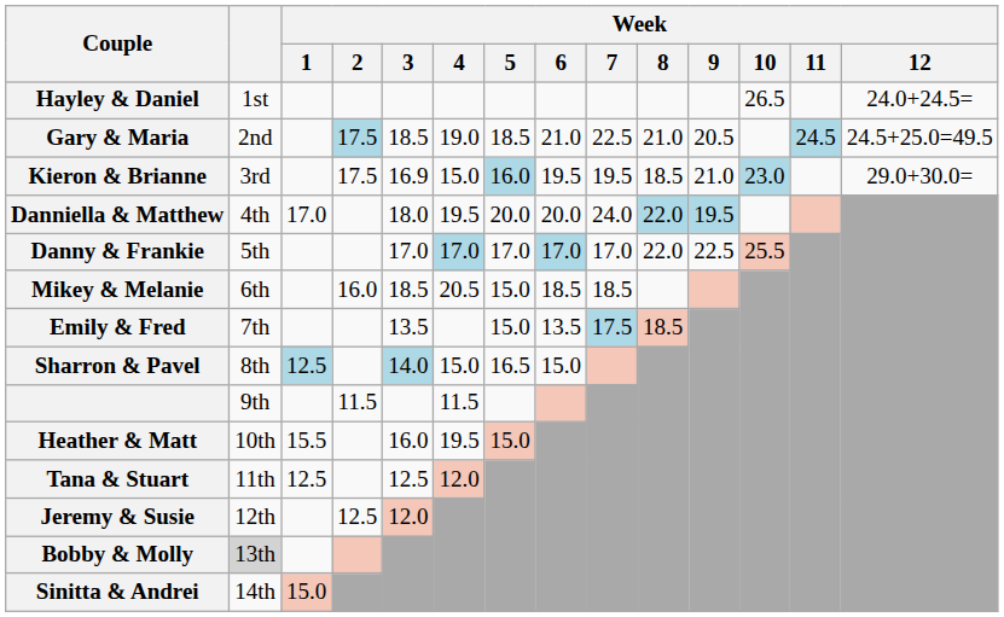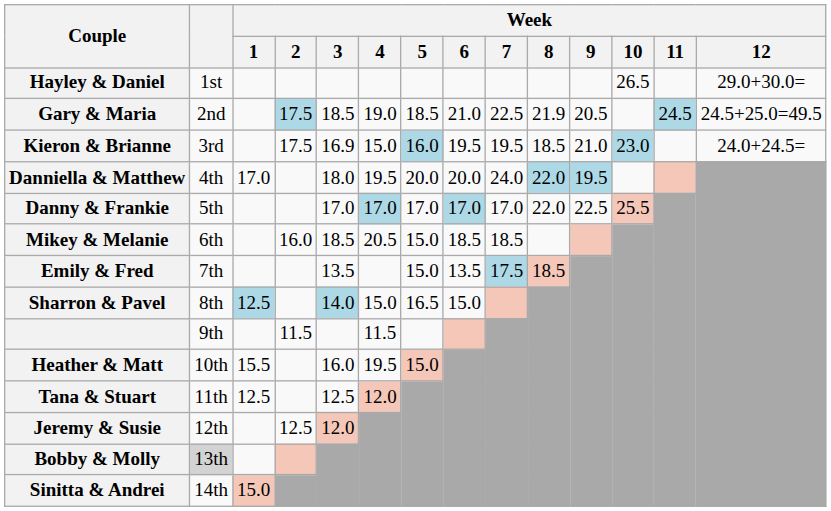Hayley & Daniel | Week / 12: 24.0+24.5= -> 29.0+30.0=
Gary & Maria | Week / 8: 21.0 -> 21.9
Kieron & Brianne | Week / 12: 29.0+30.0= -> 24.0+24.5=
